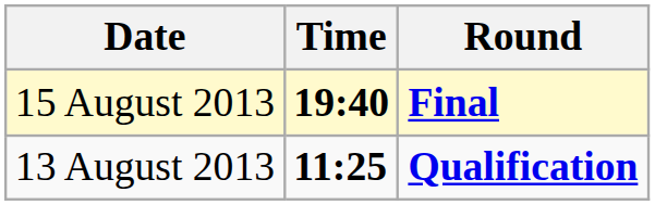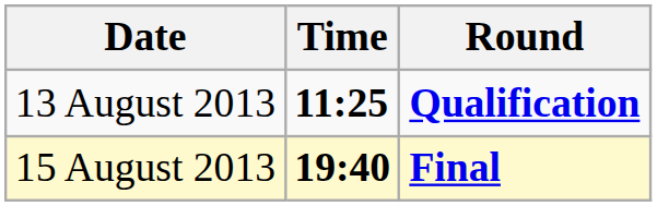rows swapped: 13 August 2013 <-> 15 August 2013
